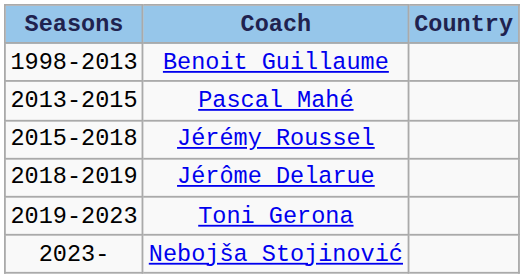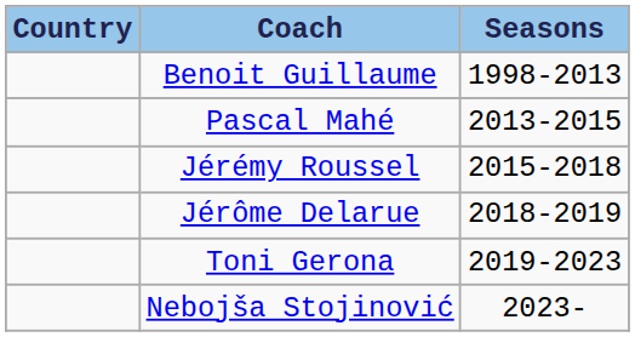columns swapped: Seasons <-> Country
